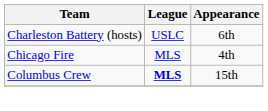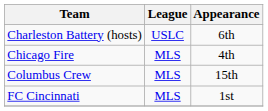Columbus Crew | League: bold -> normal
+ row: FC Cincinnati | MLS | 1st
